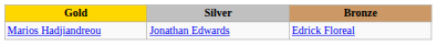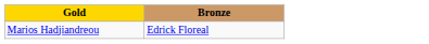- column: Silver | Jonathan Edwards
